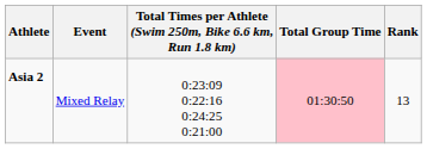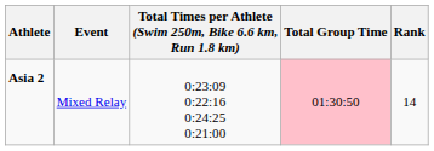Asia 2 | Rank: 13 -> 14
